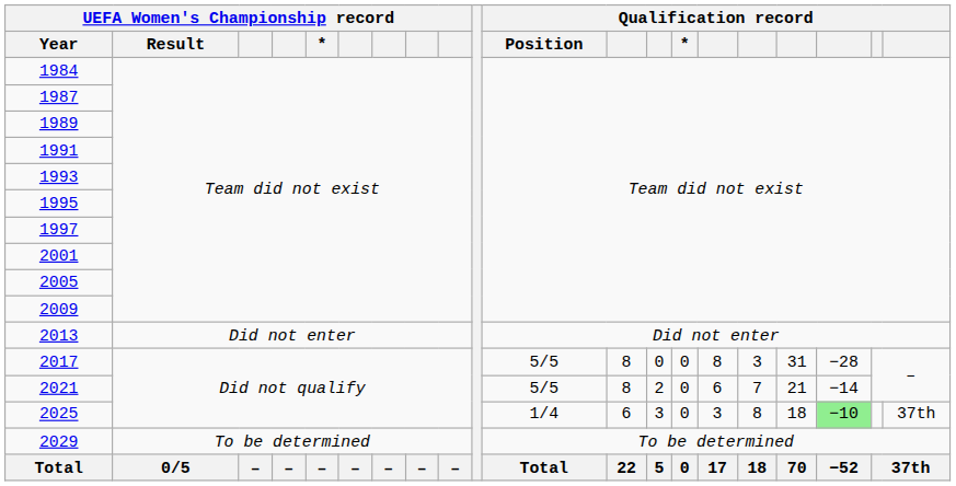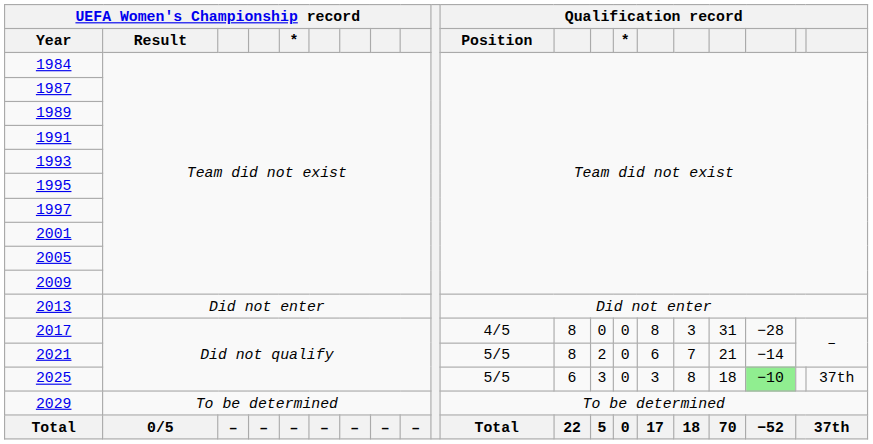2017 | Qualification record / Position: 5/5 -> 4/5
2025 | Qualification record / Position: 1/4 -> 5/5
